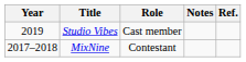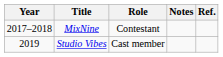rows swapped: MixNine <-> Studio Vibes
